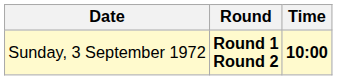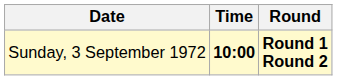columns swapped: Time <-> Round
